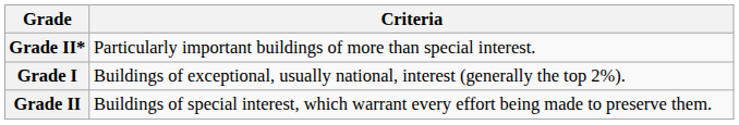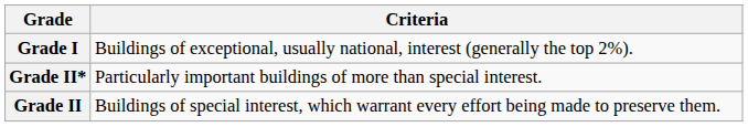rows swapped: Grade I <-> Grade II*
